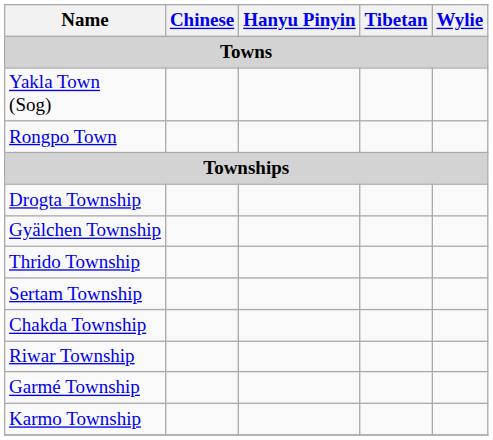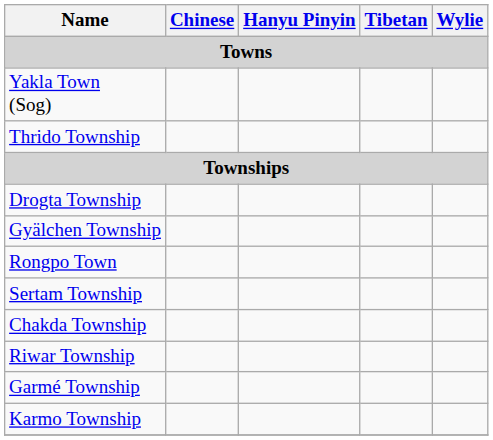rows swapped: Rongpo Town <-> Thrido Township
